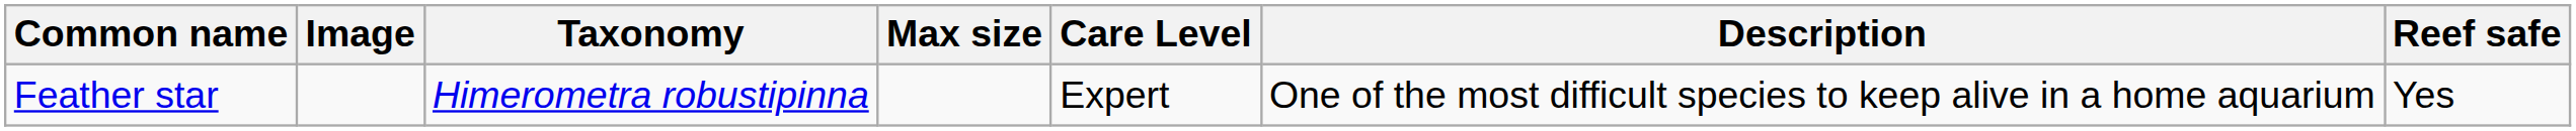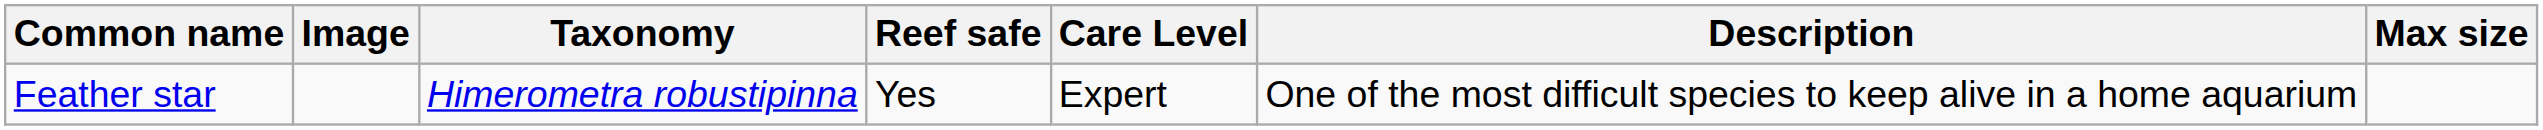columns swapped: Reef safe <-> Max size
